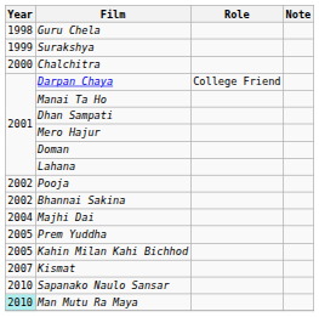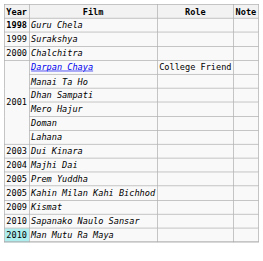Guru Chela | Year: normal -> bold
- row: 2002 | Pooja
- row: 2002 | Bhannai Sakina
+ row: 2003 | Dui Kinara
Kismat | Year: 2007 -> 2009
